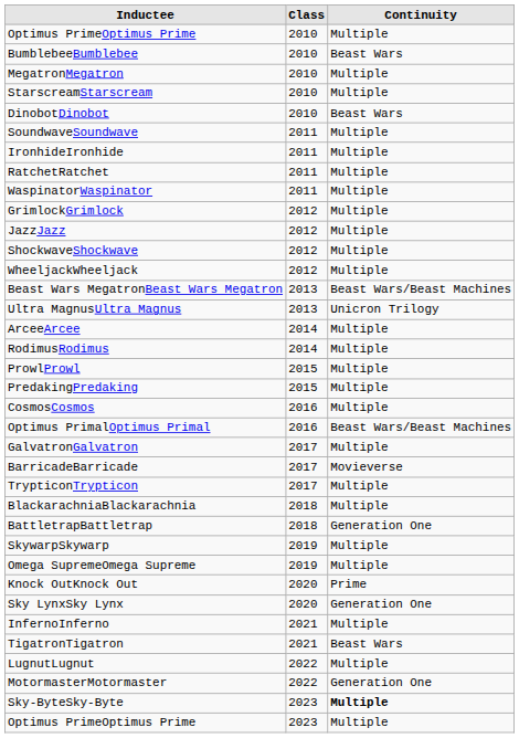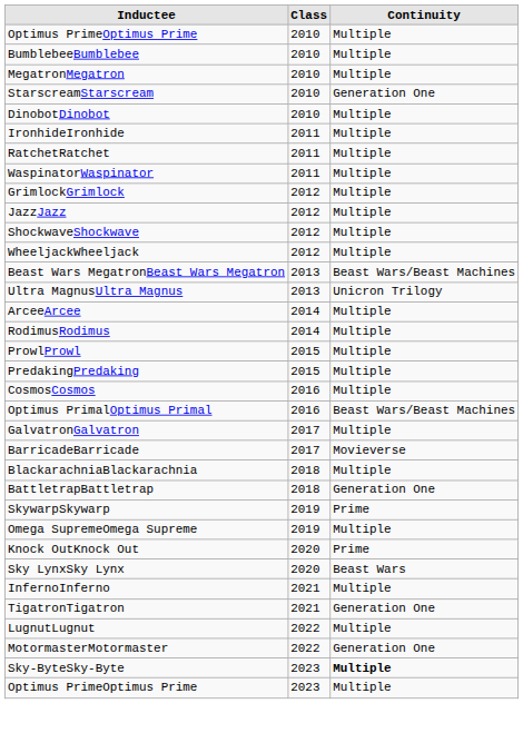BumblebeeBumblebee | Continuity: Beast Wars -> Multiple
StarscreamStarscream | Continuity: Multiple -> Generation One
DinobotDinobot | Continuity: Beast Wars -> Multiple
- row: SoundwaveSoundwave | 2011 | Multiple
- row: TrypticonTrypticon | 2017 | Multiple
SkywarpSkywarp | Continuity: Multiple -> Prime
Sky LynxSky Lynx | Continuity: Generation One -> Beast Wars
TigatronTigatron | Continuity: Beast Wars -> Generation One
